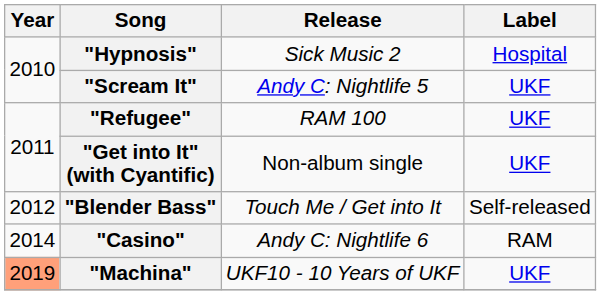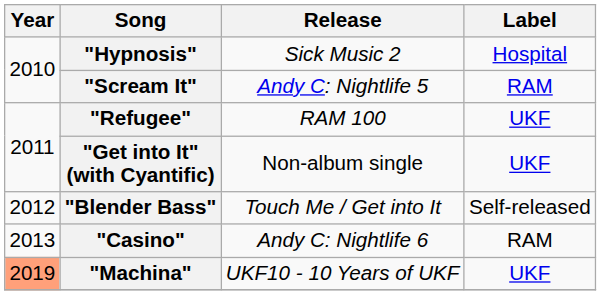"Scream It" | Label: UKF -> RAM
"Casino" | Year: 2014 -> 2013
